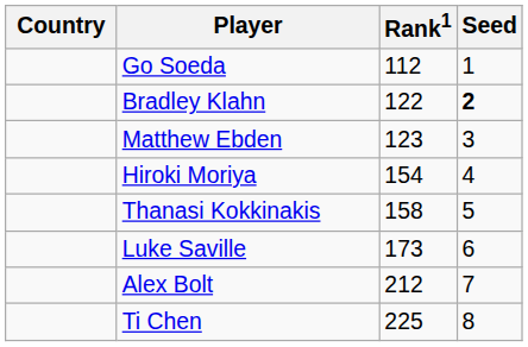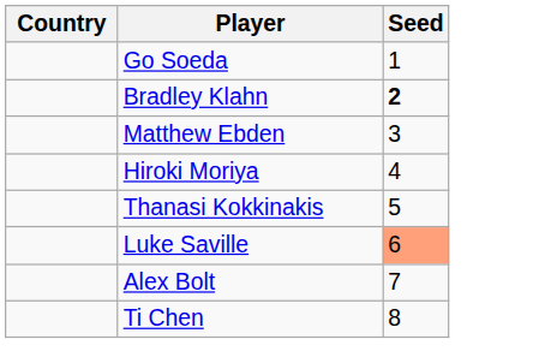- column: Rank1 | 112 | 122 | 123 | 154 | 158 | 173 | 212 | 225
Luke Saville | Seed: no background -> lightsalmon background
